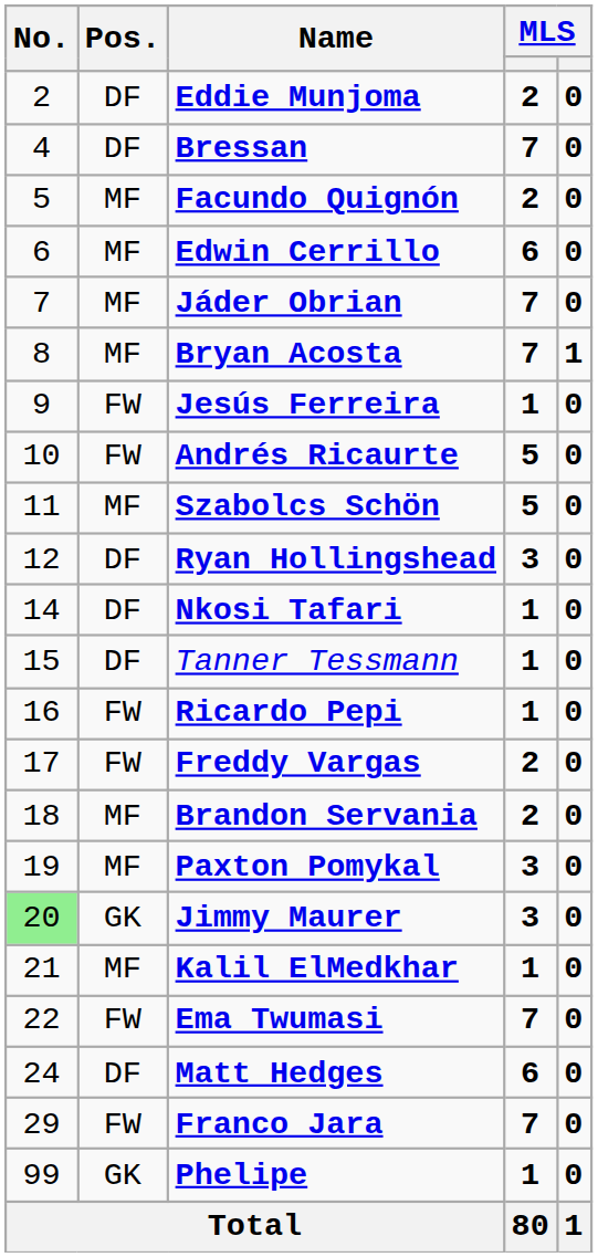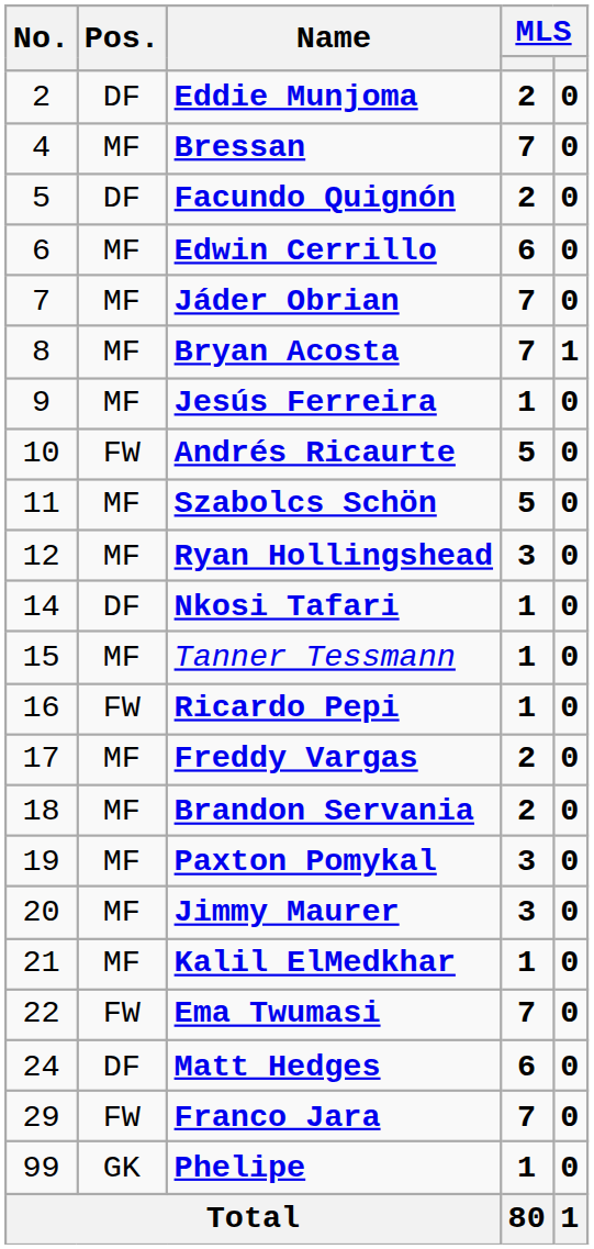Bressan | Pos.: DF -> MF
Facundo Quignón | Pos.: MF -> DF
Jesús Ferreira | Pos.: FW -> MF
Ryan Hollingshead | Pos.: DF -> MF
Tanner Tessmann | Pos.: DF -> MF
Freddy Vargas | Pos.: FW -> MF
Jimmy Maurer | No.: lightgreen background -> no background
Jimmy Maurer | Pos.: GK -> MF
